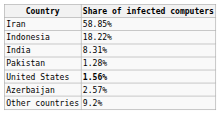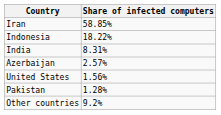rows swapped: Azerbaijan <-> Pakistan
United States | Share of infected computers: bold -> normal
